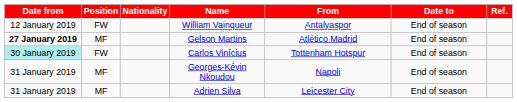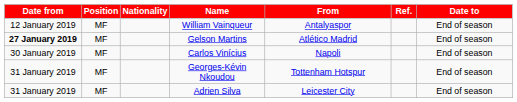columns swapped: Date to <-> Ref.
William Vainqueur | Position: FW -> MF
Carlos Vinícius | Date from: paleturquoise background -> no background
Carlos Vinícius | Position: FW -> MF
Carlos Vinícius | From: Tottenham Hotspur -> Napoli
Georges-Kévin Nkoudou | From: Napoli -> Tottenham Hotspur
